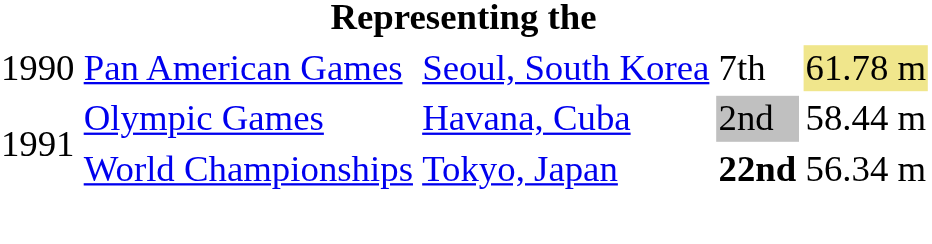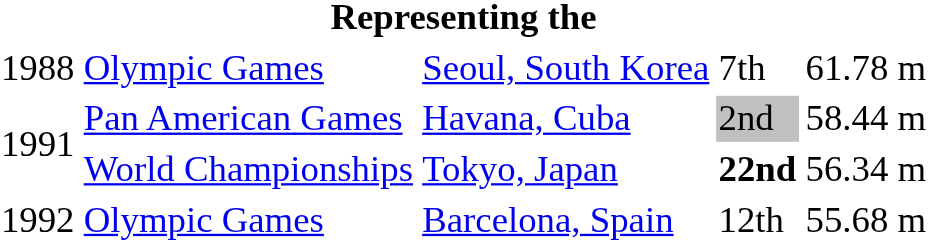Seoul, South Korea | column 1: 1990 -> 1988
Seoul, South Korea | column 2: Pan American Games -> Olympic Games
Seoul, South Korea | column 5: khaki background -> no background
Havana, Cuba | column 2: Olympic Games -> Pan American Games
+ row: 1992 | Olympic Games | Barcelona, Spain | 12th | 55.68 m
